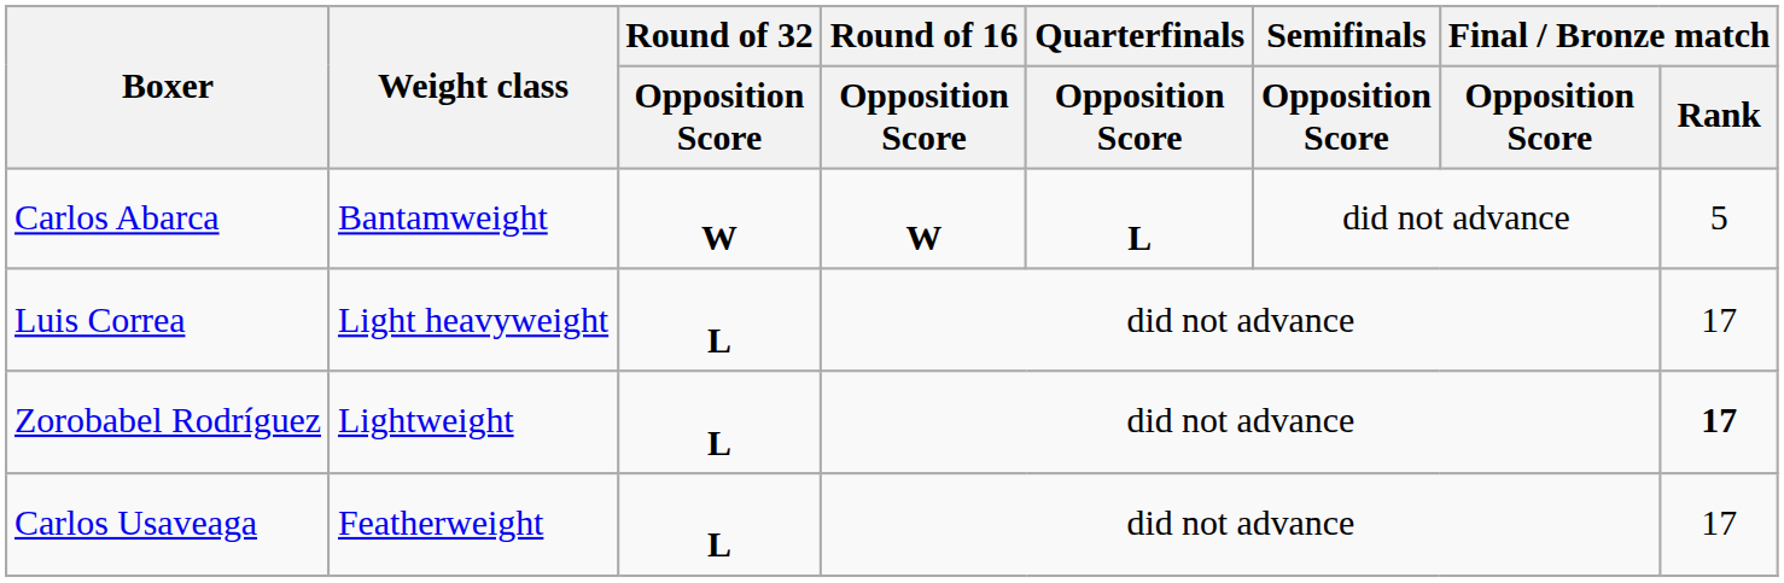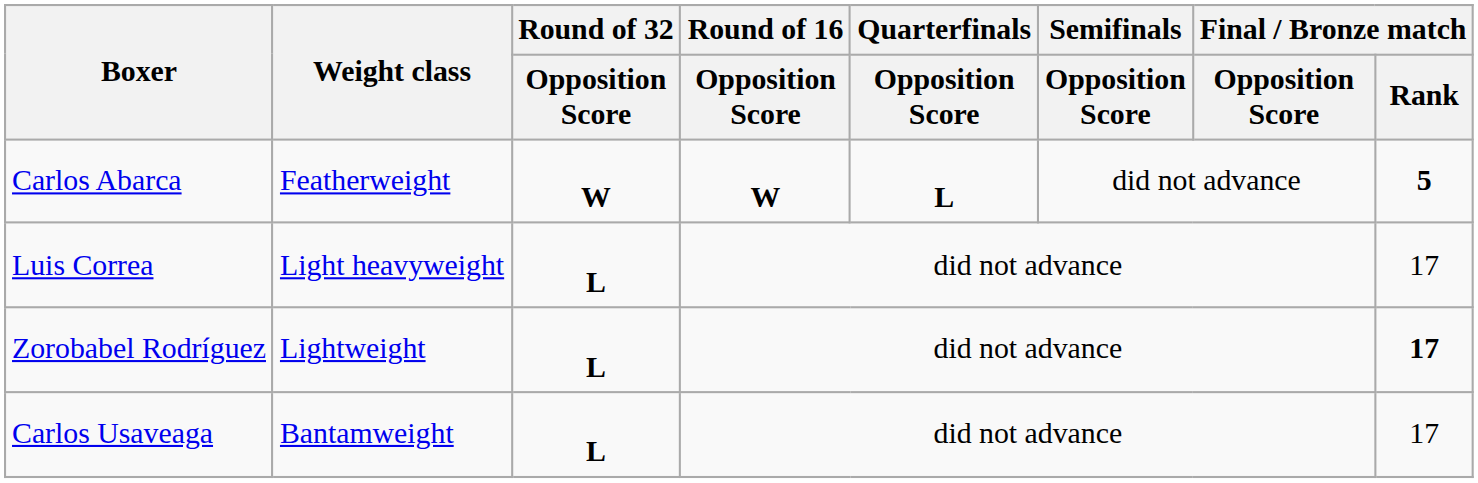Carlos Abarca | Weight class: Bantamweight -> Featherweight
Carlos Abarca | Final / Bronze match / Rank: normal -> bold
Carlos Usaveaga | Weight class: Featherweight -> Bantamweight
